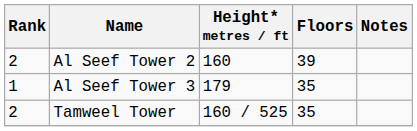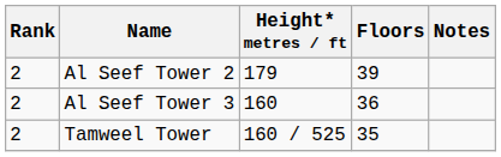Al Seef Tower 2 | Height* metres / ft: 160 -> 179
Al Seef Tower 3 | Rank: 1 -> 2
Al Seef Tower 3 | Height* metres / ft: 179 -> 160
Al Seef Tower 3 | Floors: 35 -> 36
